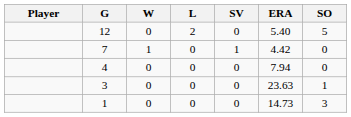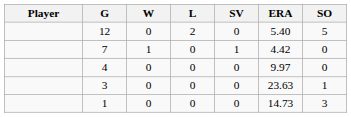4 | ERA: 7.94 -> 9.97
